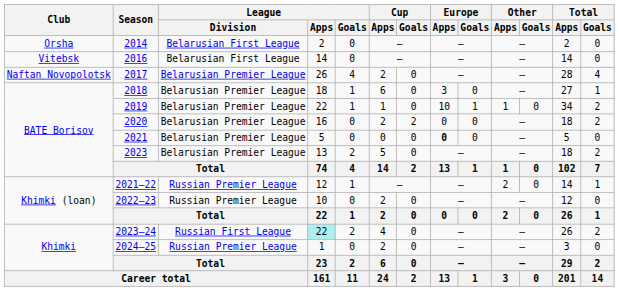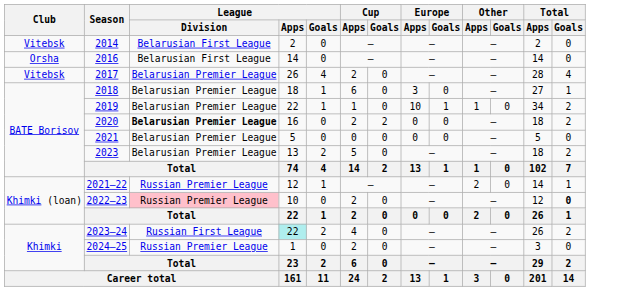2014 | Club: Orsha -> Vitebsk
2016 | Club: Vitebsk -> Orsha
2017 | Club: Naftan Novopolotsk -> Vitebsk
2020 | League / Division: normal -> bold
2021 | Europe / Apps: bold -> normal
2022–23 | League / Division: no background -> pink background
2022–23 | Total / Goals: normal -> bold
